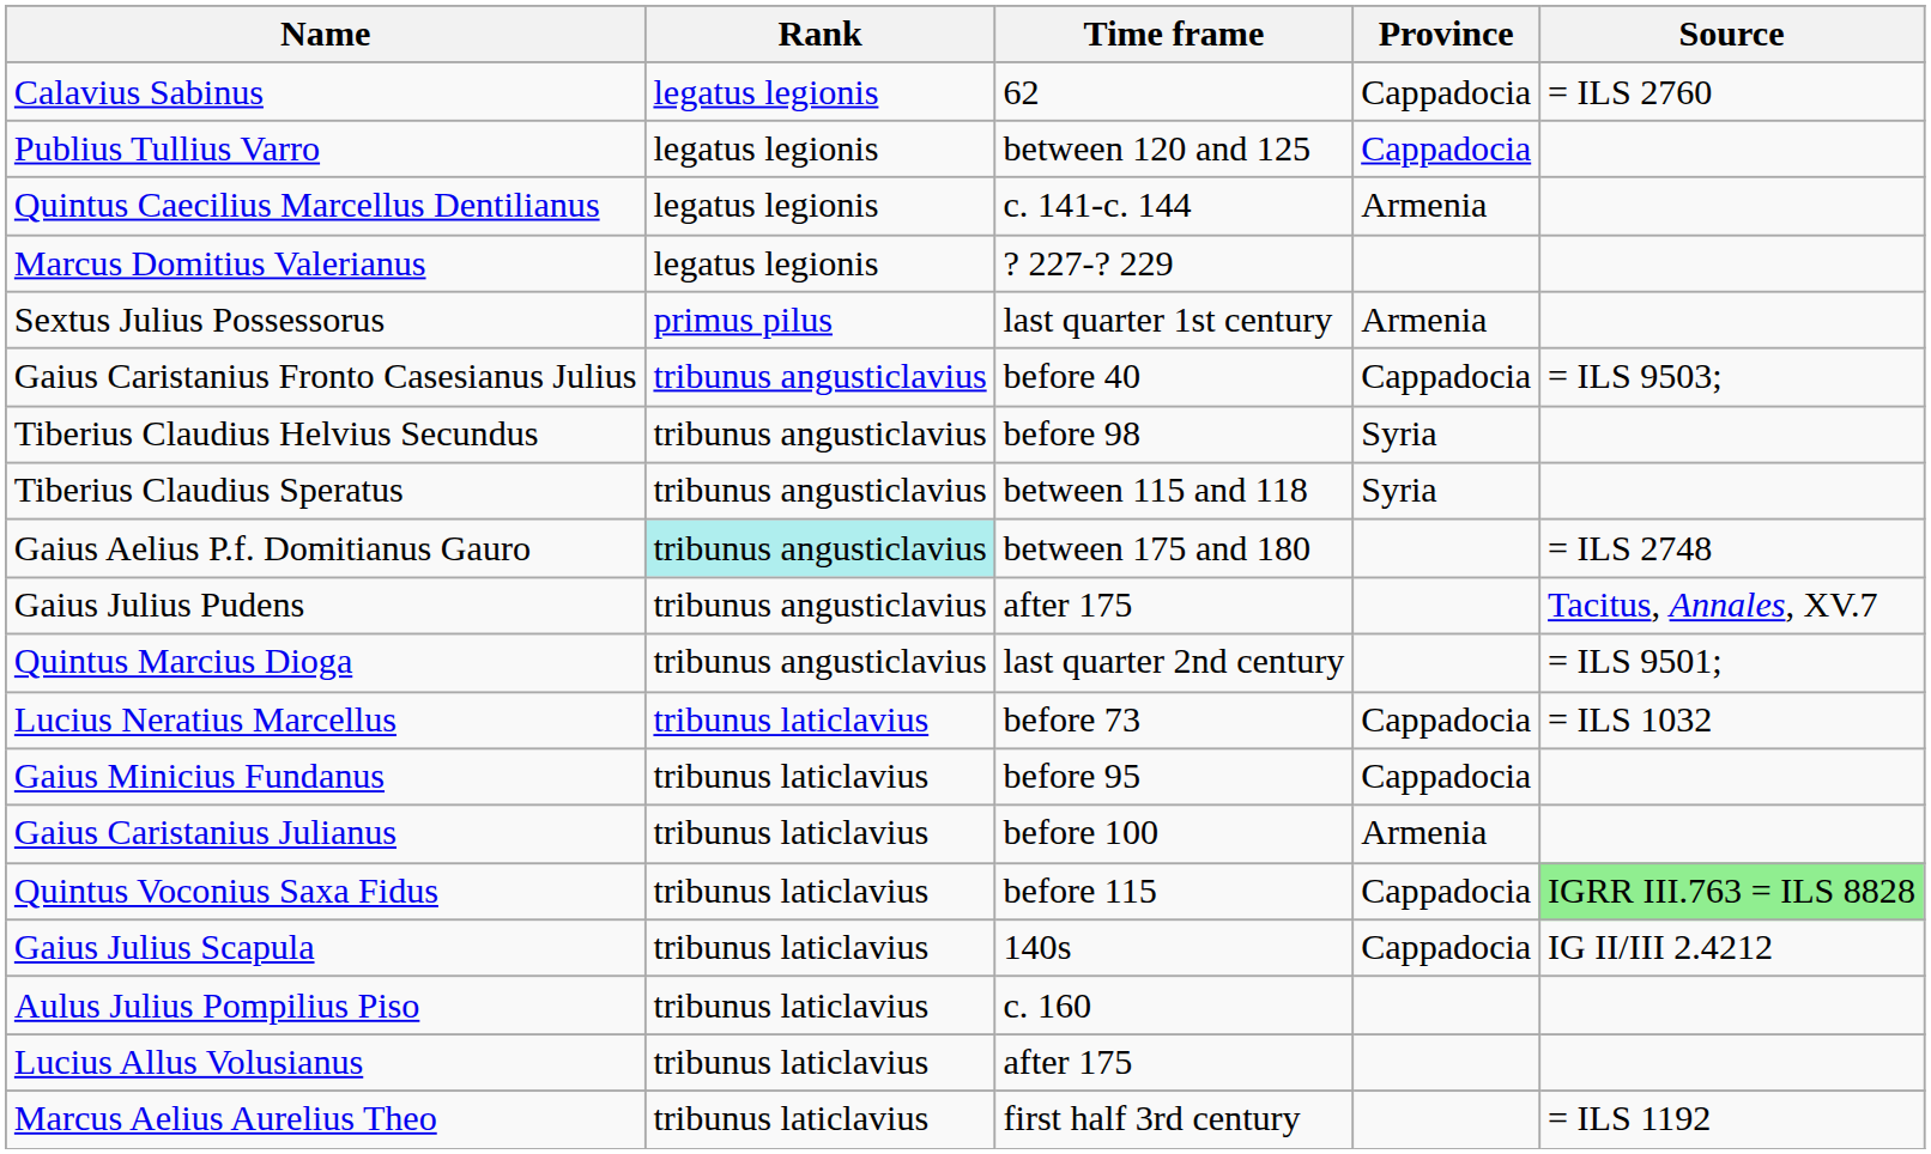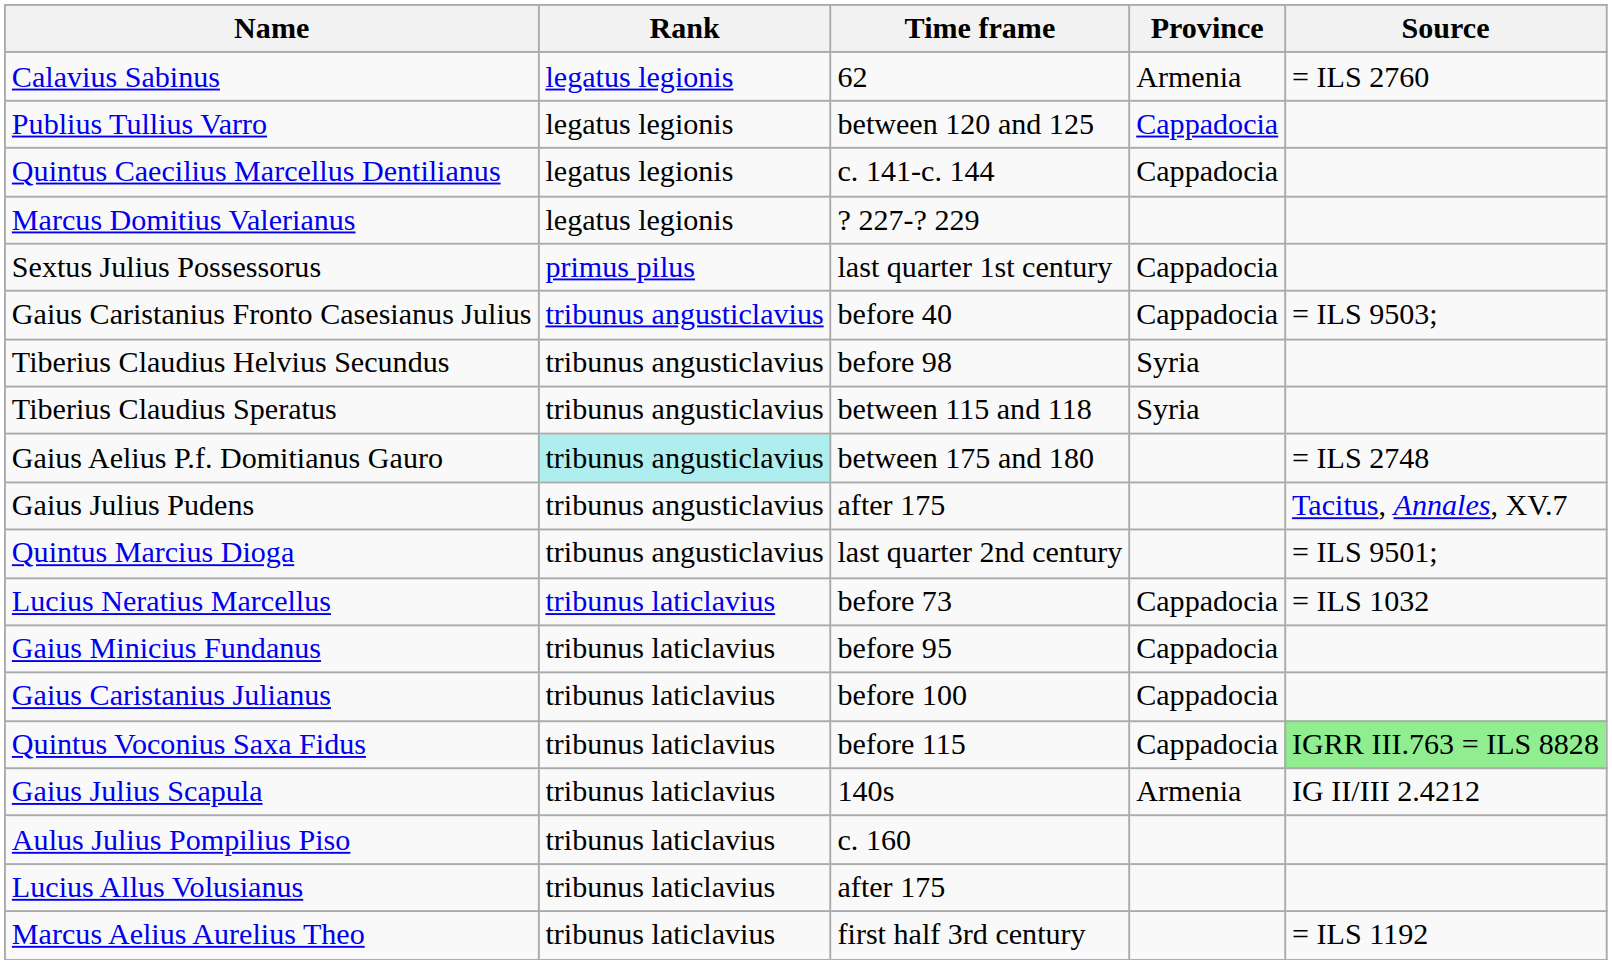Calavius Sabinus | Province: Cappadocia -> Armenia
Quintus Caecilius Marcellus Dentilianus | Province: Armenia -> Cappadocia
Sextus Julius Possessorus | Province: Armenia -> Cappadocia
Gaius Caristanius Julianus | Province: Armenia -> Cappadocia
Gaius Julius Scapula | Province: Cappadocia -> Armenia
